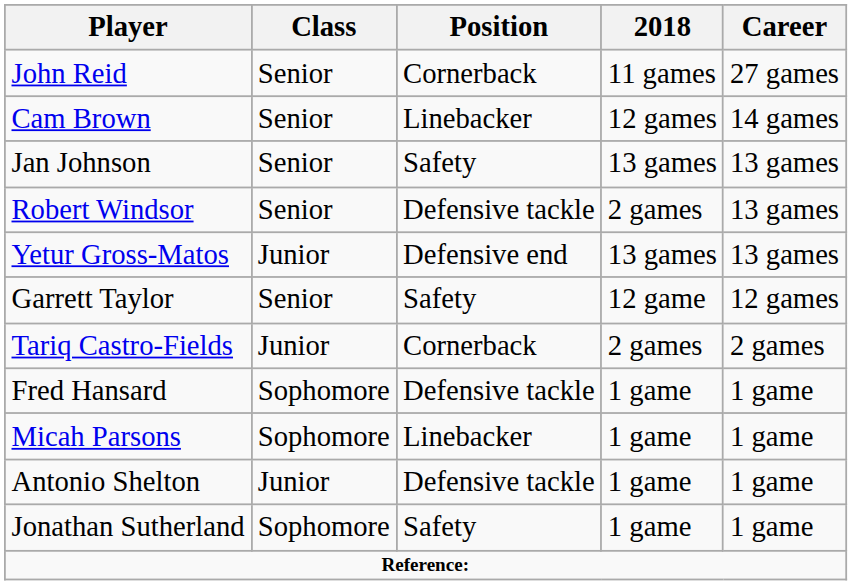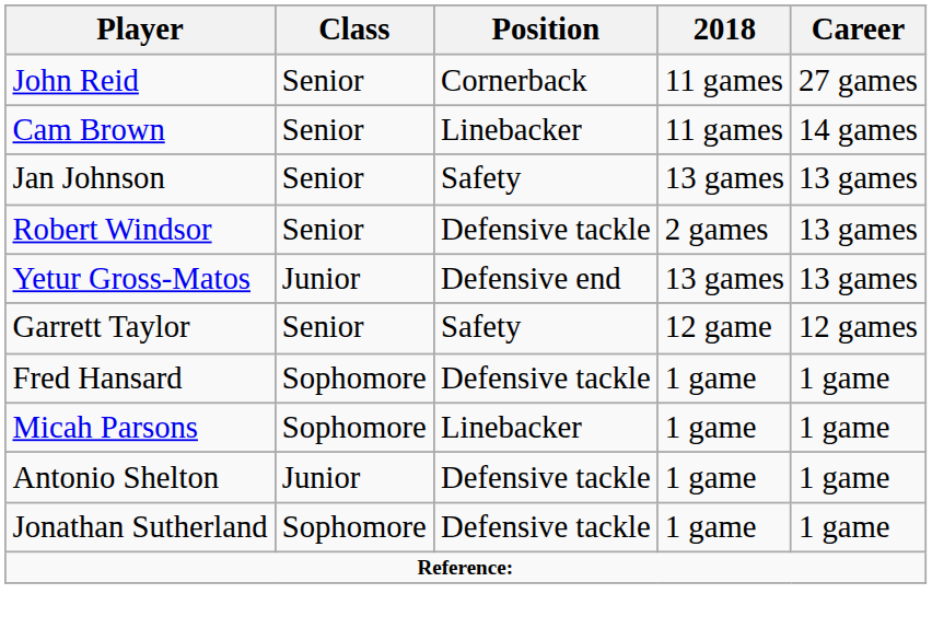Cam Brown | 2018: 12 games -> 11 games
- row: Tariq Castro-Fields | Junior | Cornerback | 2 games | 2 games
Jonathan Sutherland | Position: Safety -> Defensive tackle
